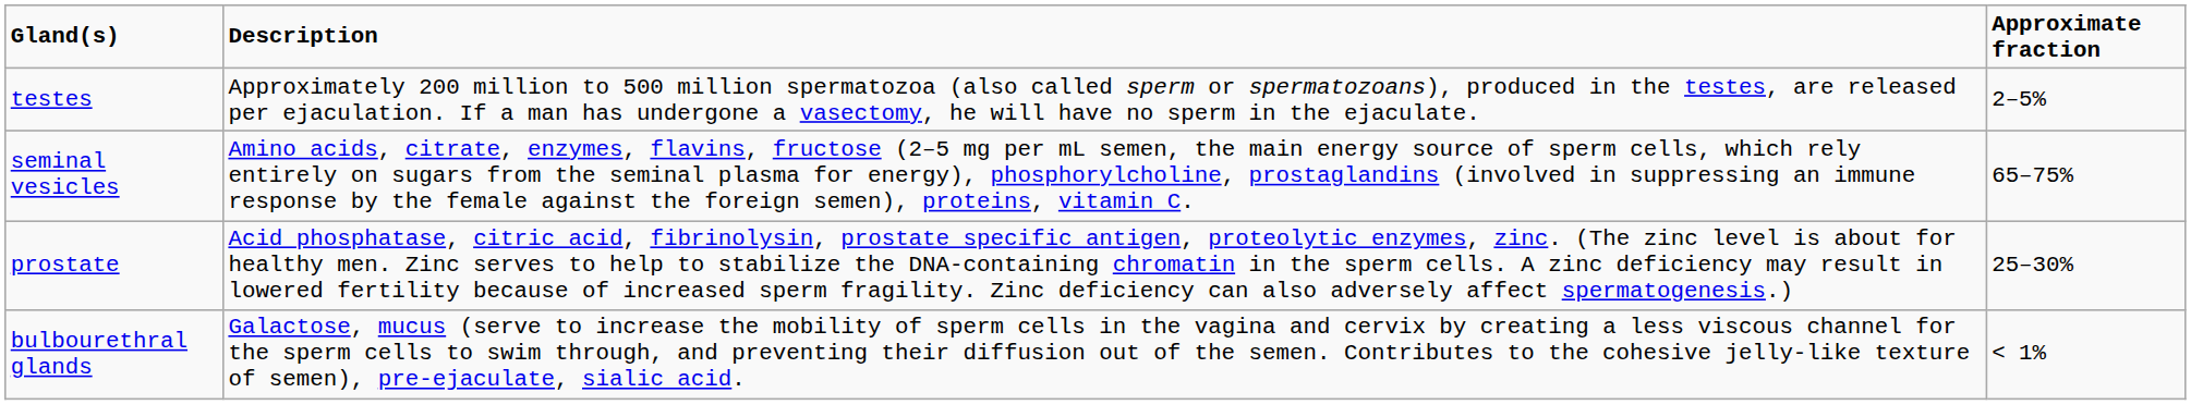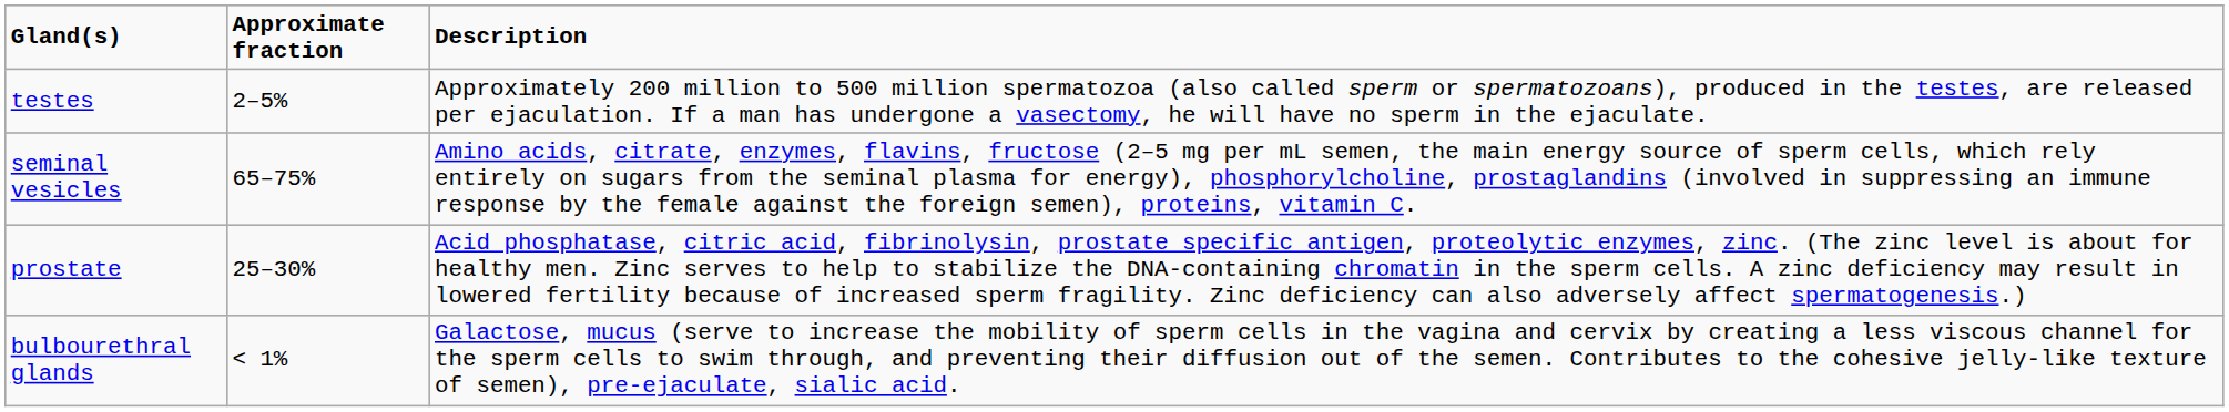columns swapped: Approximate fraction <-> Description
